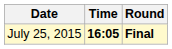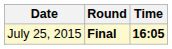columns swapped: Time <-> Round
